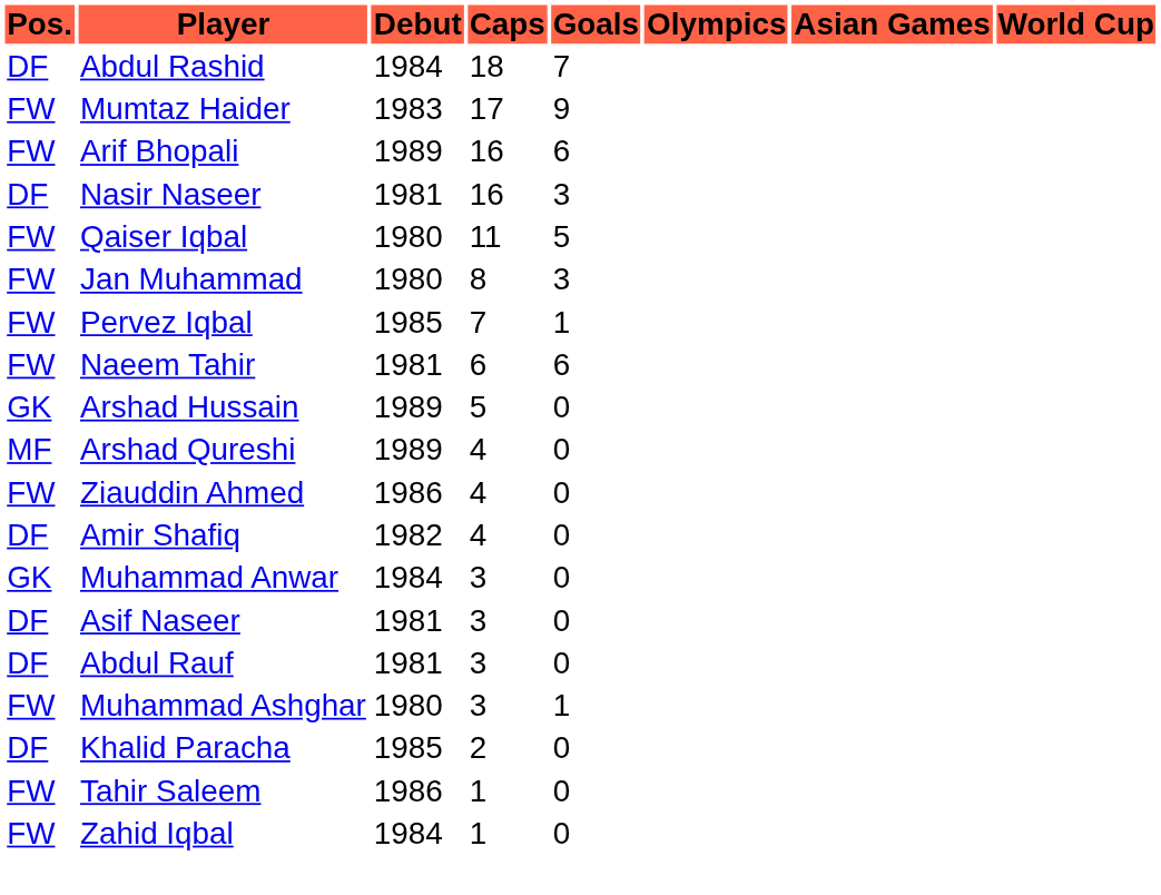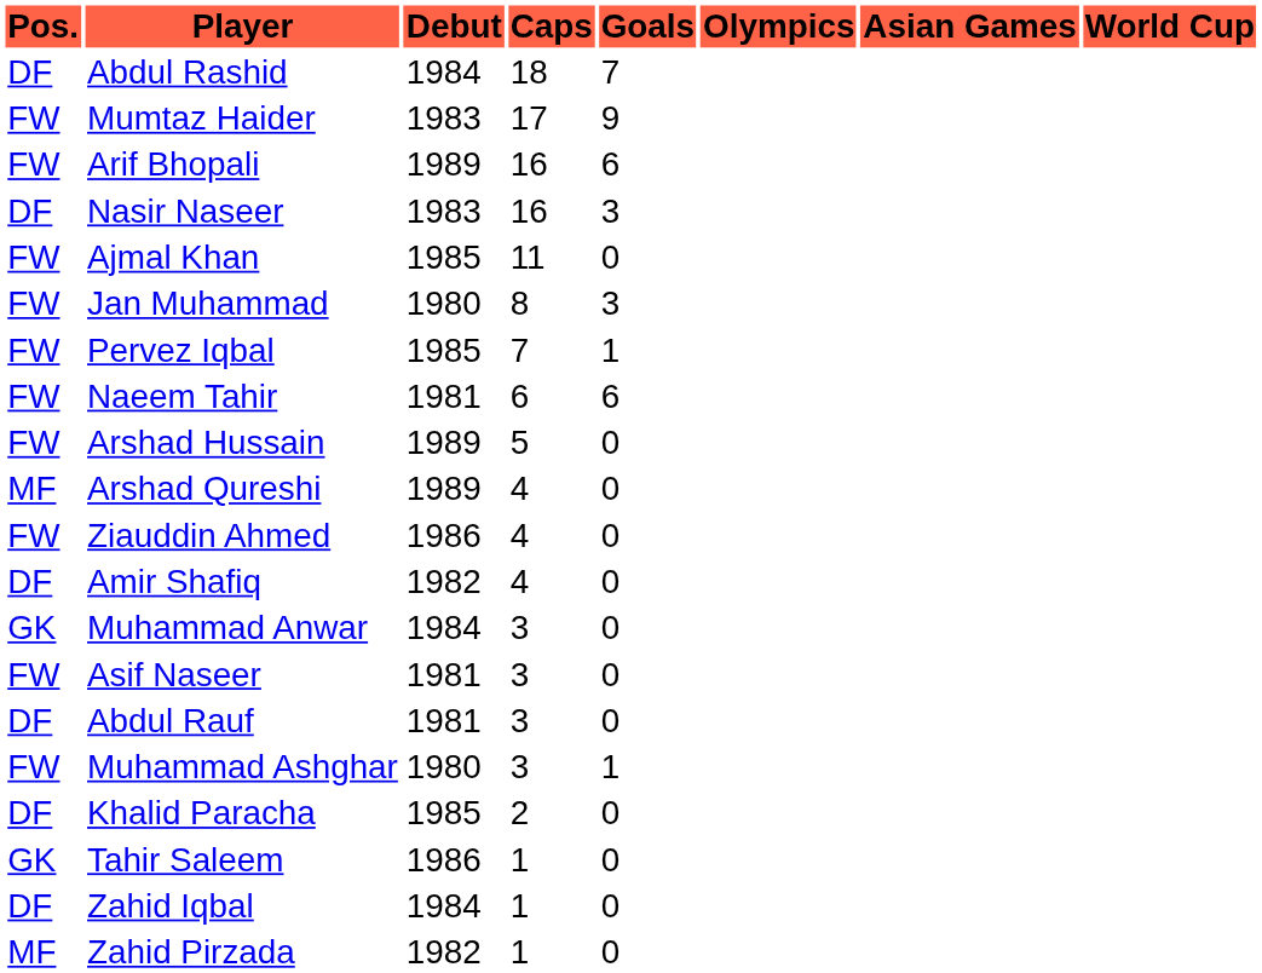Nasir Naseer | Debut: 1981 -> 1983
+ row: FW | Ajmal Khan | 1985 | 11 | 0
- row: FW | Qaiser Iqbal | 1980 | 11 | 5
Arshad Hussain | Pos.: GK -> FW
Asif Naseer | Pos.: DF -> FW
Tahir Saleem | Pos.: FW -> GK
Zahid Iqbal | Pos.: FW -> DF
+ row: MF | Zahid Pirzada | 1982 | 1 | 0
